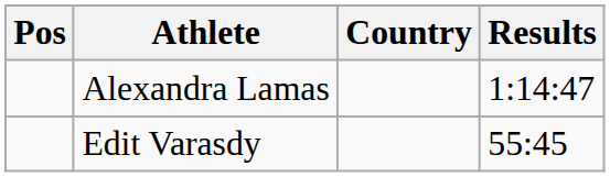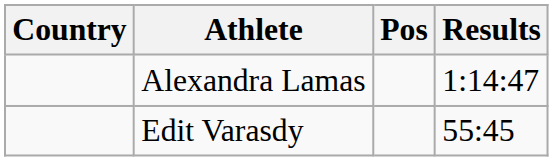columns swapped: Pos <-> Country
